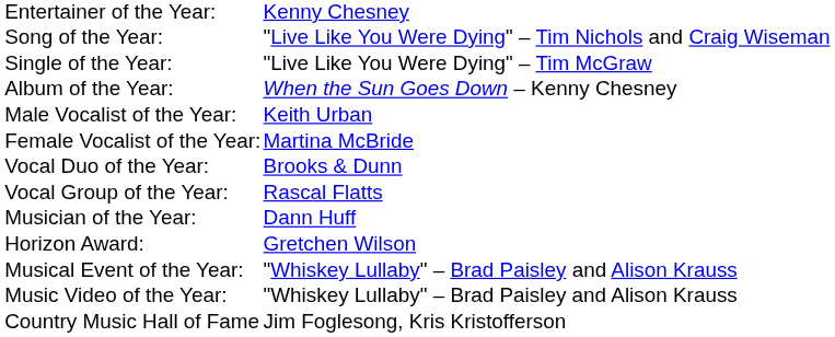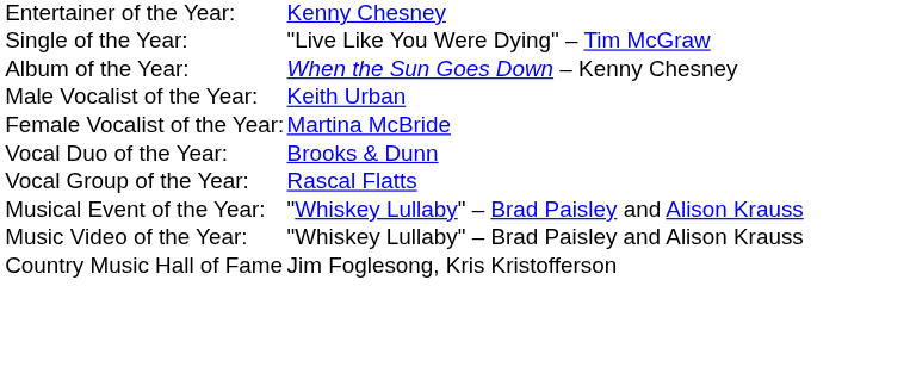- row: Song of the Year: | "Live Like You Were Dying" – Tim Nichols and Craig Wiseman
- row: Musician of the Year: | Dann Huff
- row: Horizon Award: | Gretchen Wilson
